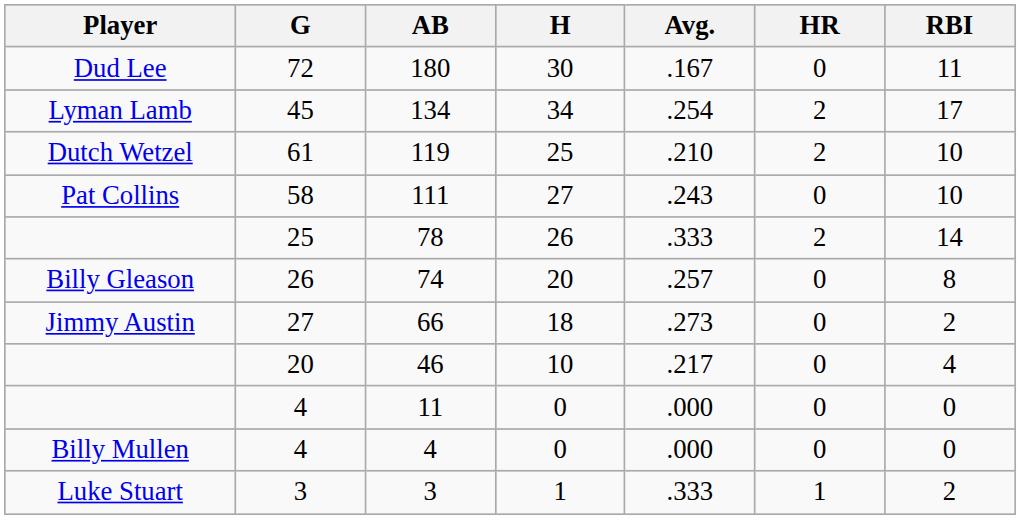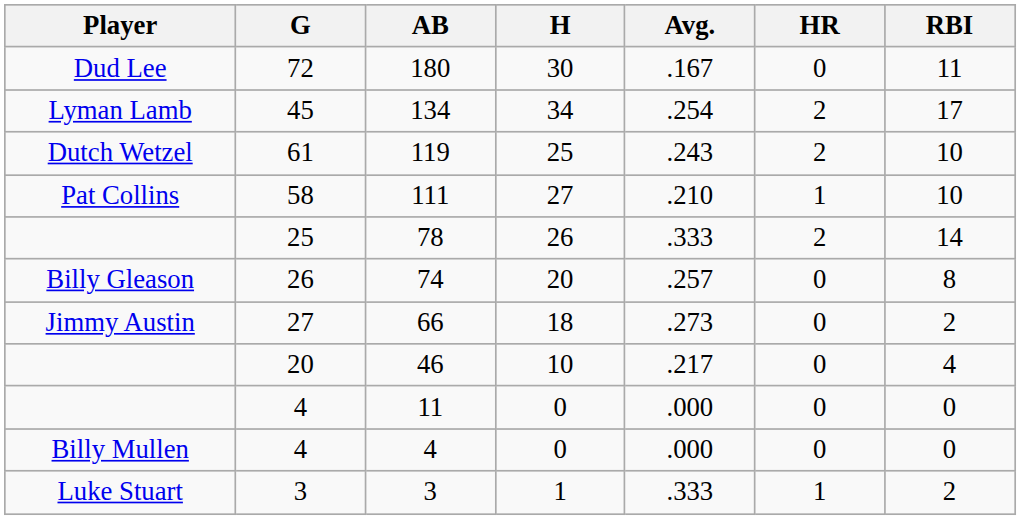119 | Avg.: .210 -> .243
111 | Avg.: .243 -> .210
111 | HR: 0 -> 1
